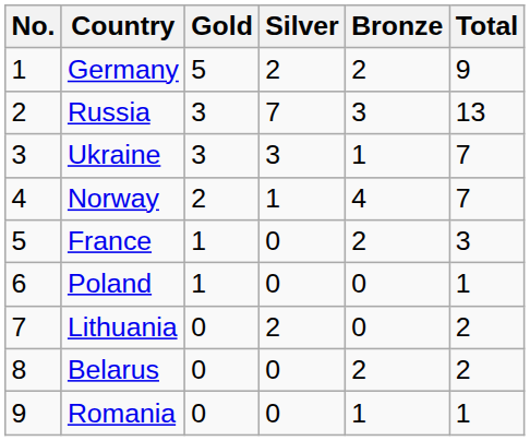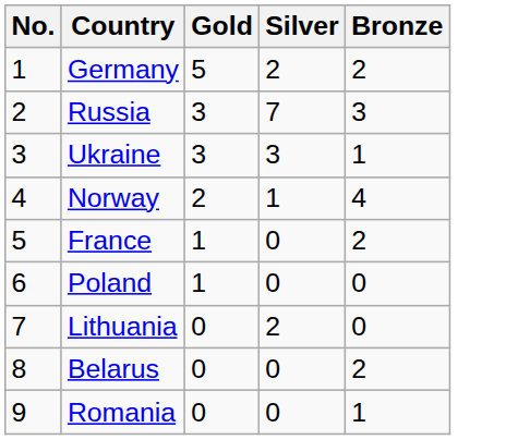- column: Total | 9 | 13 | 7 | 7 | 3 | 1 | 2 | 2 | 1
